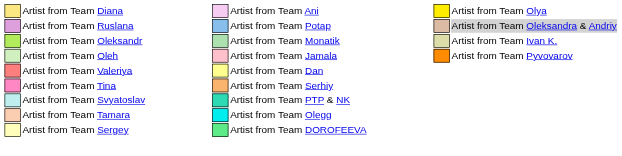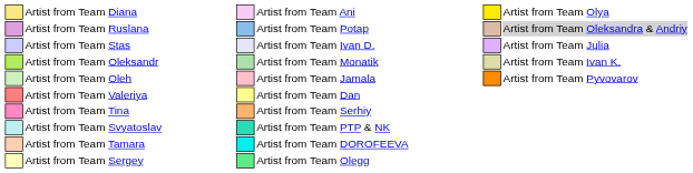+ row: Artist from Team Stas | Artist from Team Ivan D. | Artist from Team Julia
Artist from Team Tamara | column 8: Artist from Team Olegg -> Artist from Team DOROFEEVA
Artist from Team Sergey | column 8: Artist from Team DOROFEEVA -> Artist from Team Olegg
